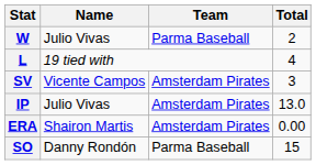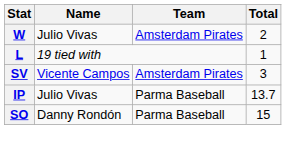W | Team: Parma Baseball -> Amsterdam Pirates
L | Total: 4 -> 1
IP | Team: Amsterdam Pirates -> Parma Baseball
IP | Total: 13.0 -> 13.7
- row: ERA | Shairon Martis | Amsterdam Pirates | 0.00
